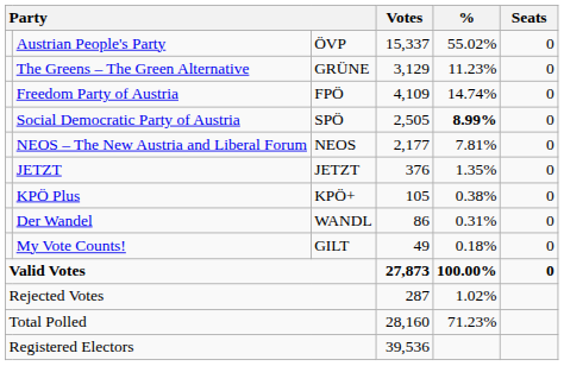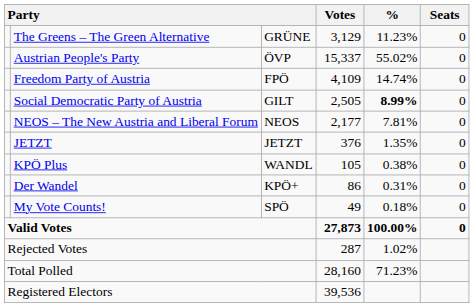rows swapped: Austrian People's Party <-> The Greens – The Green Alternative
Social Democratic Party of Austria | column 3: SPÖ -> GILT
KPÖ Plus | column 3: KPÖ+ -> WANDL
Der Wandel | column 3: WANDL -> KPÖ+
My Vote Counts! | column 3: GILT -> SPÖ
